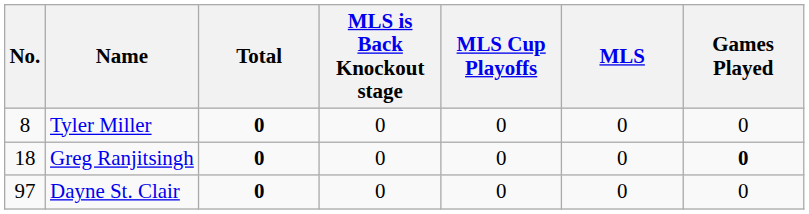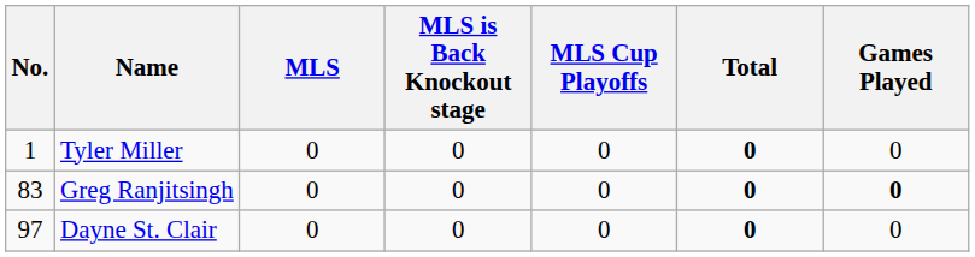columns swapped: MLS <-> Total
Tyler Miller | No.: 8 -> 1
Greg Ranjitsingh | No.: 18 -> 83
